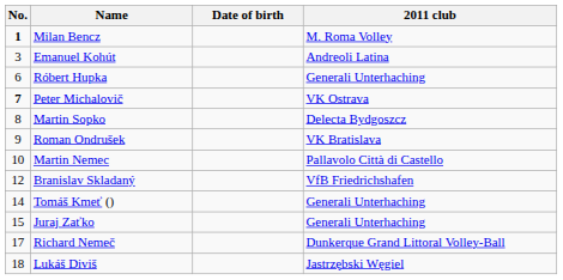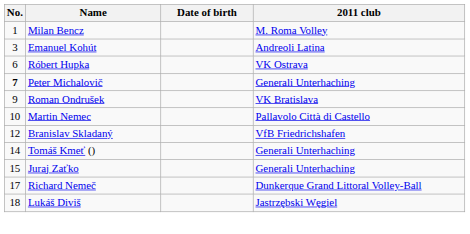Milan Bencz | No.: bold -> normal
Róbert Hupka | 2011 club: Generali Unterhaching -> VK Ostrava
Peter Michalovič | 2011 club: VK Ostrava -> Generali Unterhaching
- row: 8 | Martin Sopko | Delecta Bydgoszcz
